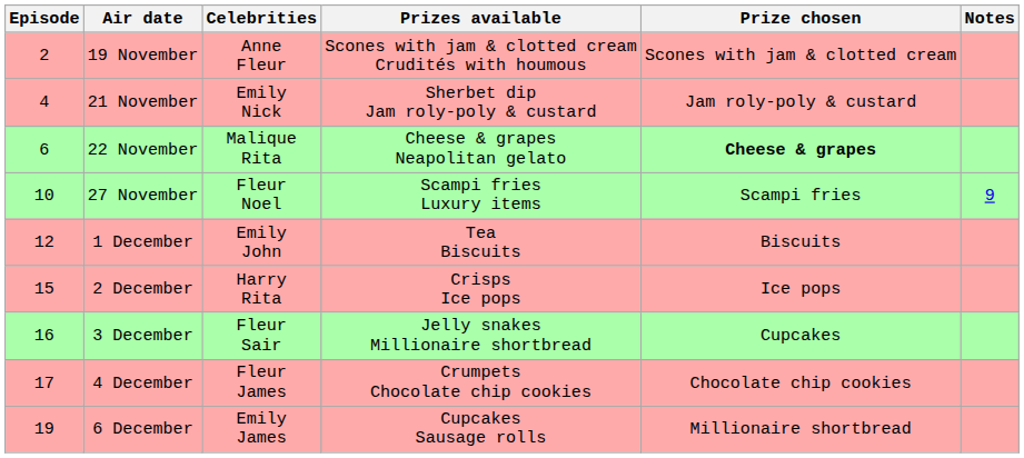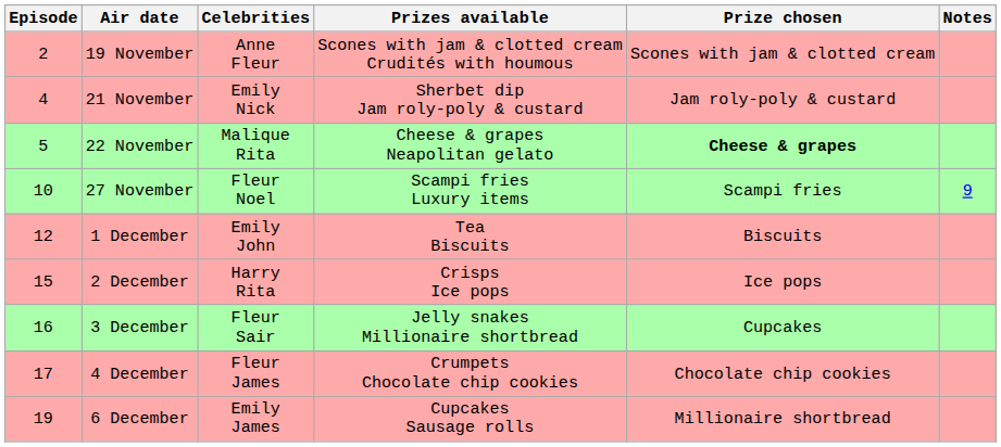22 November | Episode: 6 -> 5
